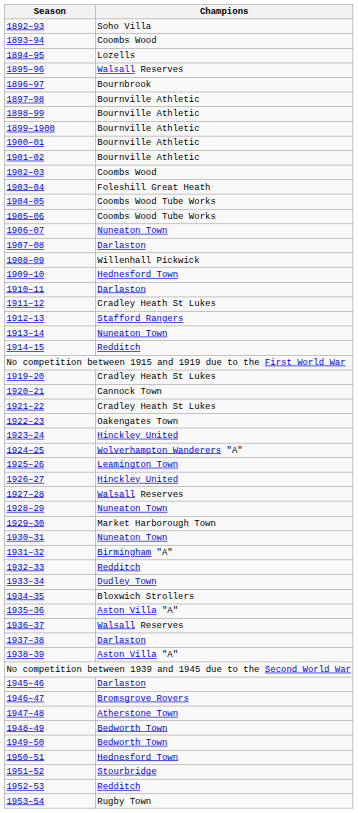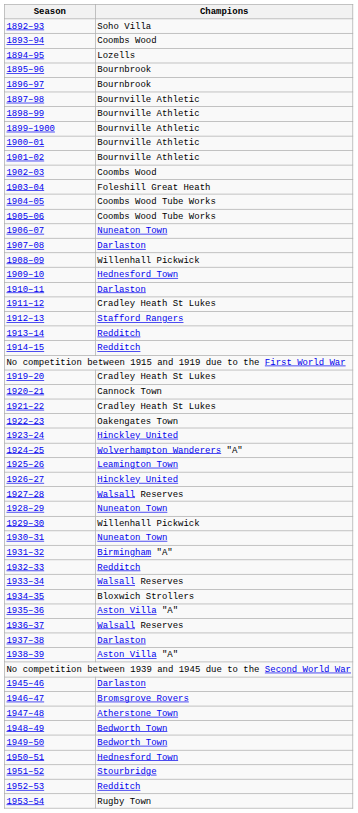1895–96 | Champions: Walsall Reserves -> Bournbrook
1913–14 | Champions: Nuneaton Town -> Redditch
1929–30 | Champions: Market Harborough Town -> Willenhall Pickwick
1933–34 | Champions: Dudley Town -> Walsall Reserves
